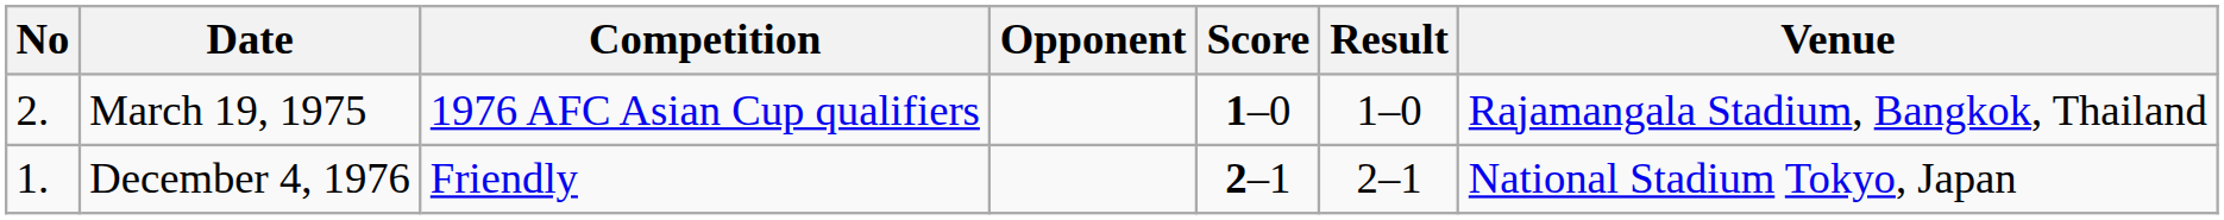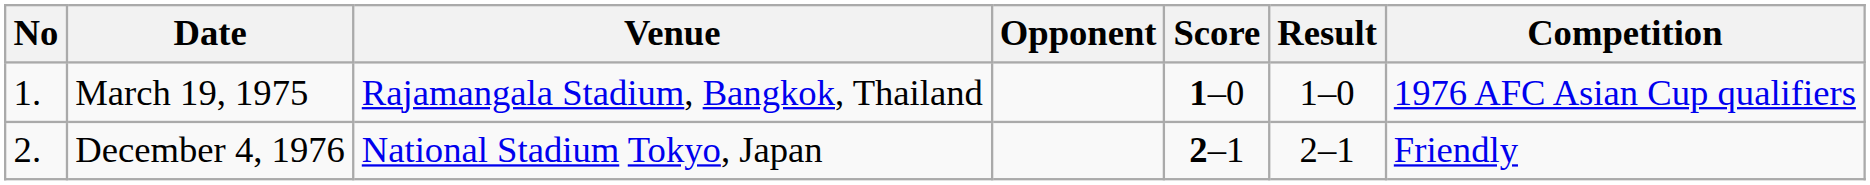columns swapped: Venue <-> Competition
March 19, 1975 | No: 2. -> 1.
December 4, 1976 | No: 1. -> 2.
